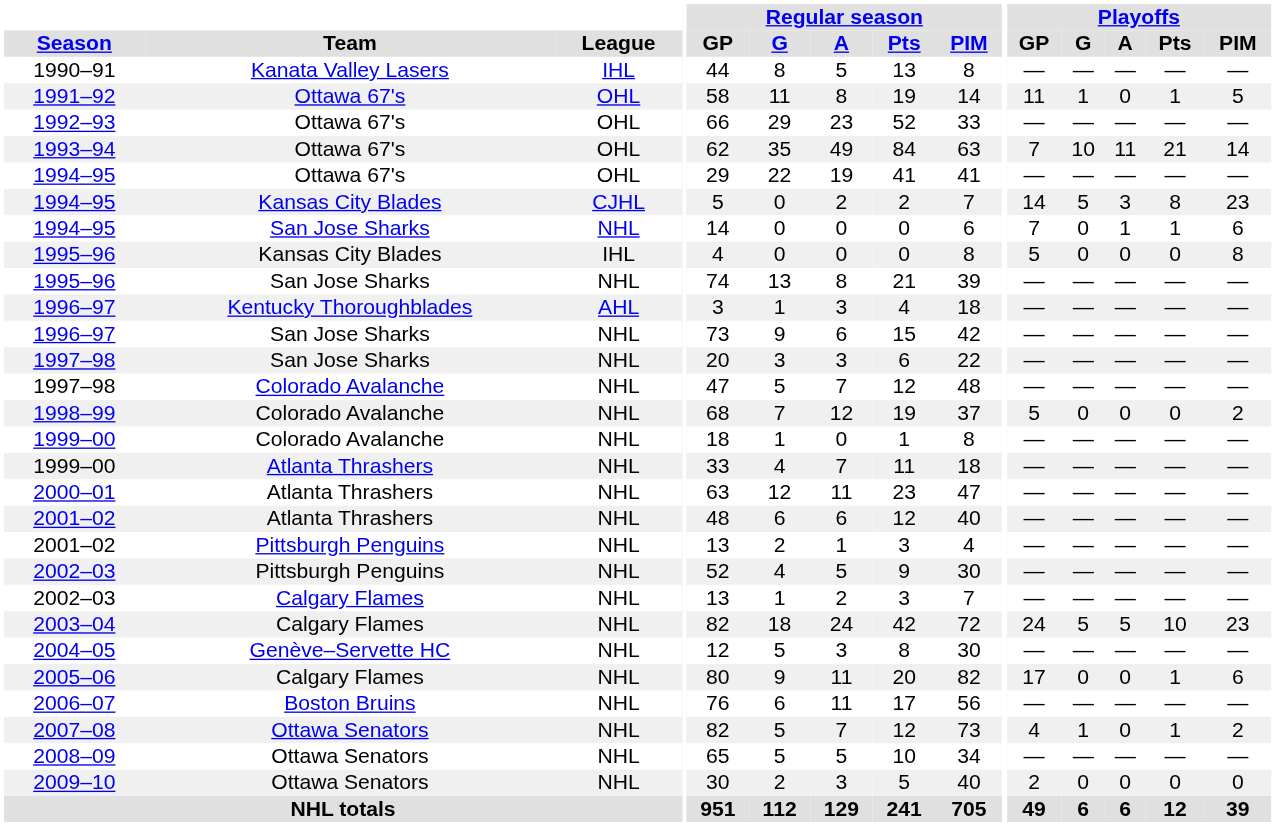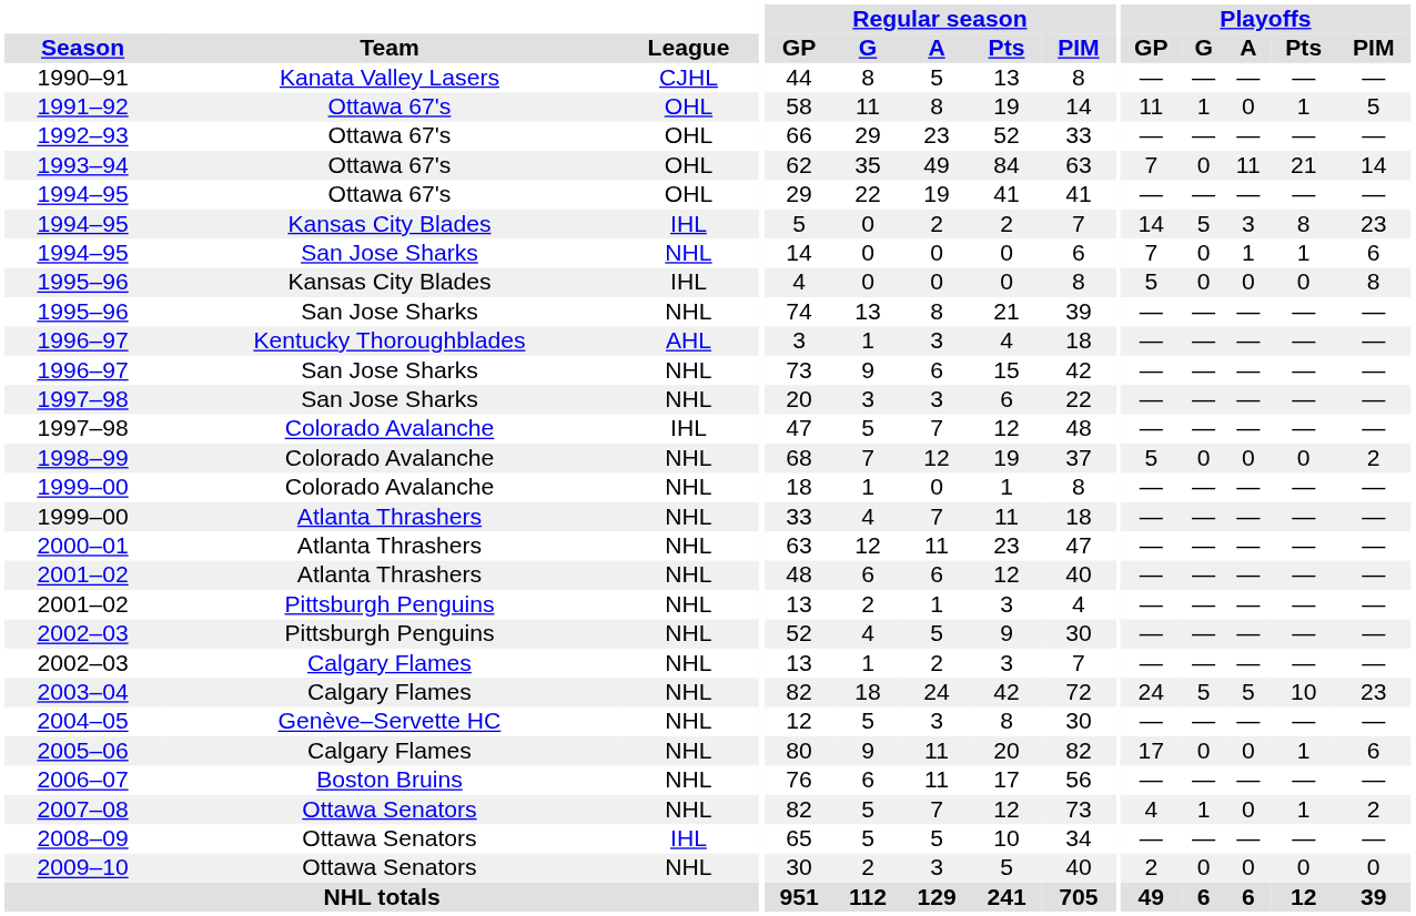1990–91 | League: IHL -> CJHL
1993–94 | Playoffs / G: 10 -> 0
1994–95 / Kansas City Blades | League: CJHL -> IHL
1997–98 / Colorado Avalanche | League: NHL -> IHL
2008–09 | League: NHL -> IHL
